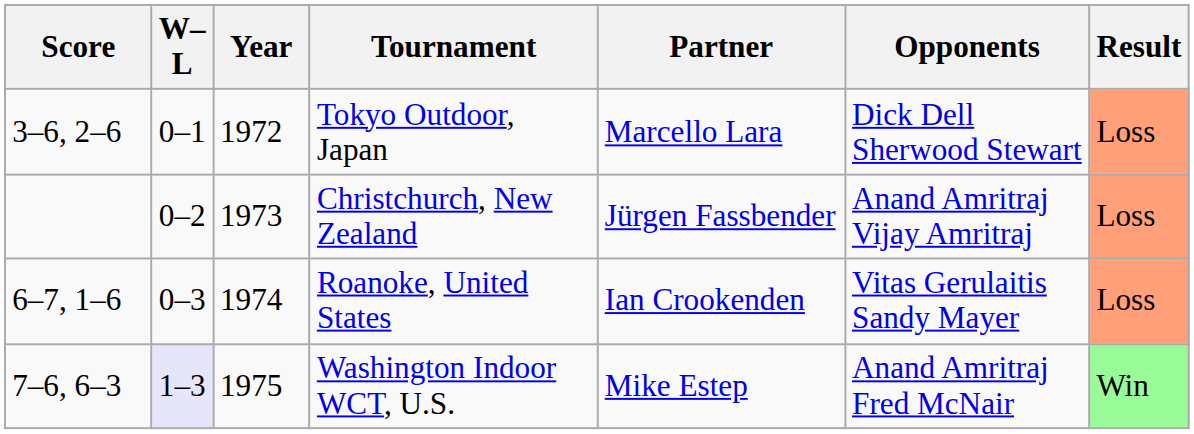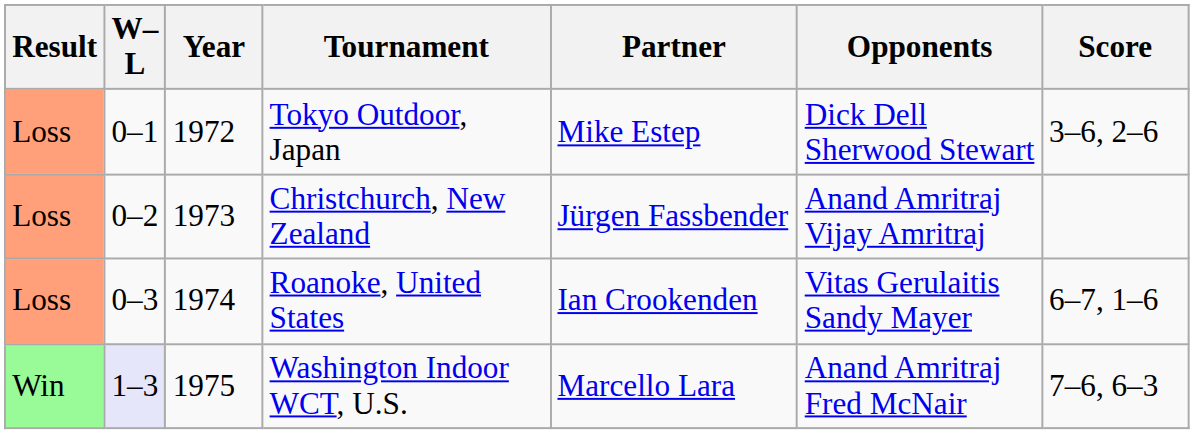columns swapped: Result <-> Score
Tokyo Outdoor, Japan | Partner: Marcello Lara -> Mike Estep
Washington Indoor WCT, U.S. | Partner: Mike Estep -> Marcello Lara
